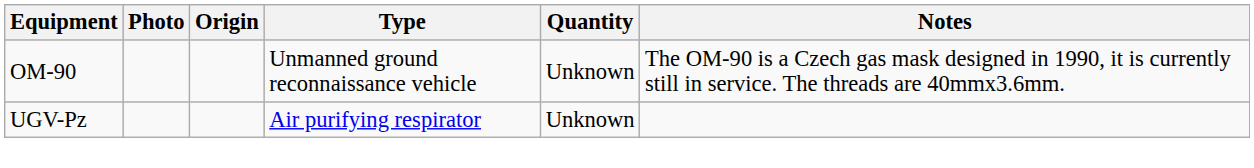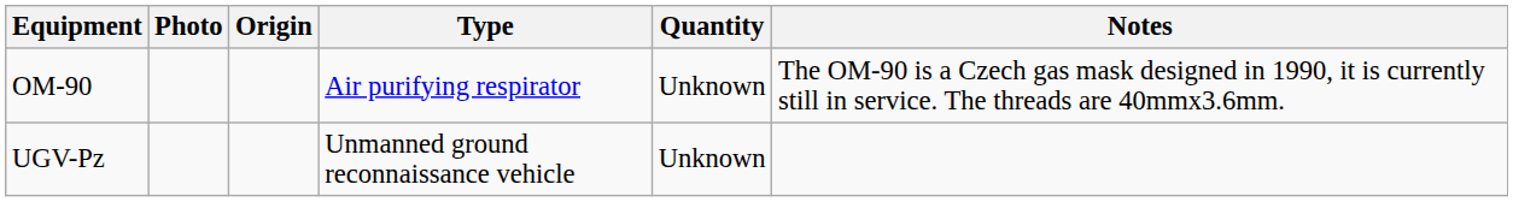OM-90 | Type: Unmanned ground reconnaissance vehicle -> Air purifying respirator
UGV-Pz | Type: Air purifying respirator -> Unmanned ground reconnaissance vehicle
